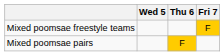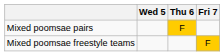rows swapped: Mixed poomsae pairs <-> Mixed poomsae freestyle teams
